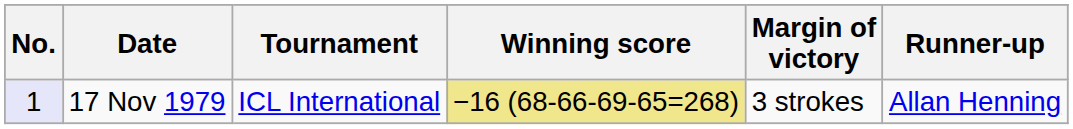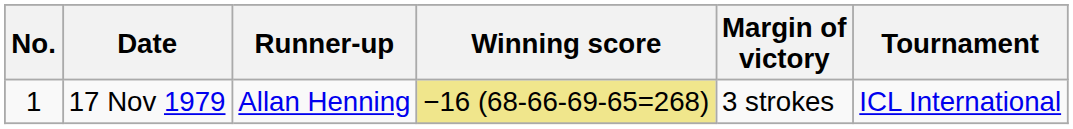columns swapped: Tournament <-> Runner-up
17 Nov 1979 | No.: lavender background -> no background
